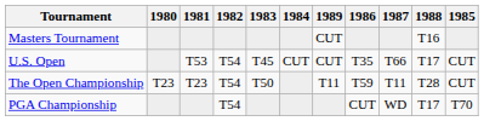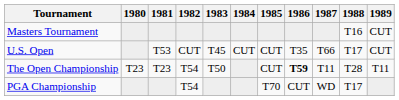columns swapped: 1985 <-> 1989
U.S. Open | 1982: T54 -> CUT
The Open Championship | 1986: normal -> bold
